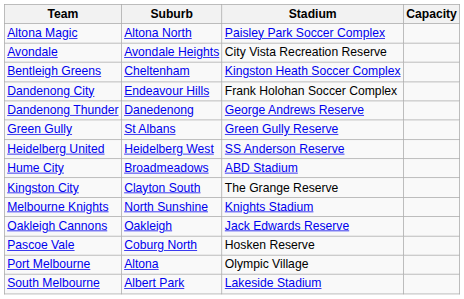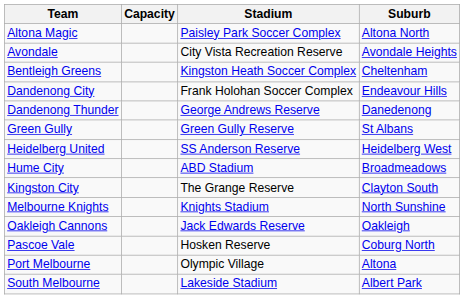columns swapped: Suburb <-> Capacity
